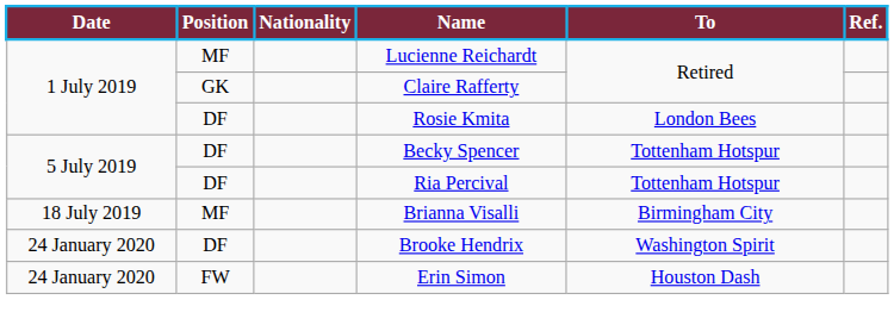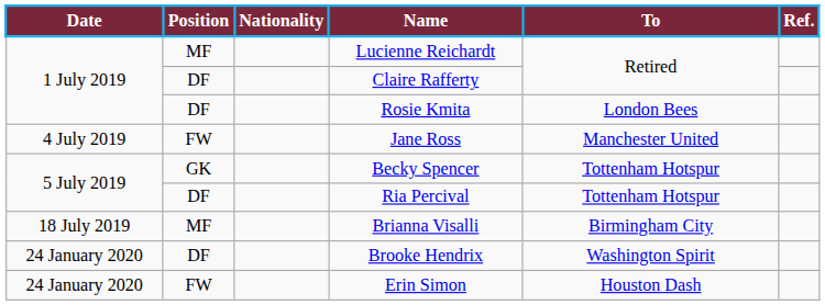Claire Rafferty | Position: GK -> DF
+ row: 4 July 2019 | FW | Jane Ross | Manchester United
Becky Spencer | Position: DF -> GK
